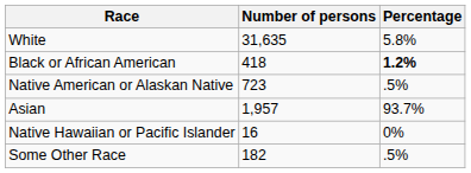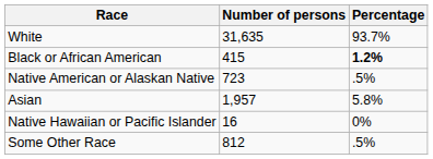White | Percentage: 5.8% -> 93.7%
Black or African American | Number of persons: 418 -> 415
Asian | Percentage: 93.7% -> 5.8%
Some Other Race | Number of persons: 182 -> 812
